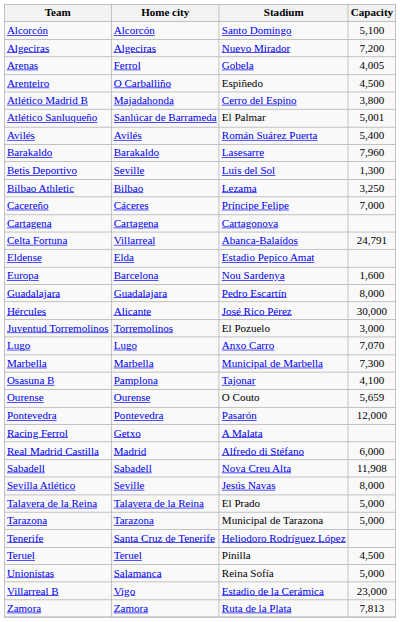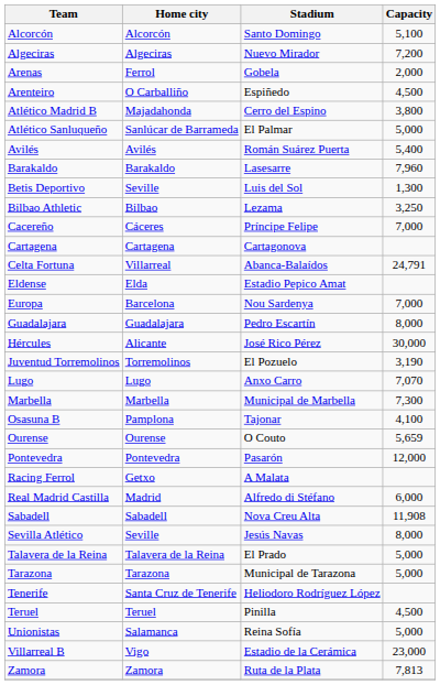Arenas | Capacity: 4,005 -> 2,000
Atlético Sanluqueño | Capacity: 5,001 -> 5,000
Europa | Capacity: 1,600 -> 7,000
Juventud Torremolinos | Capacity: 3,000 -> 3,190
